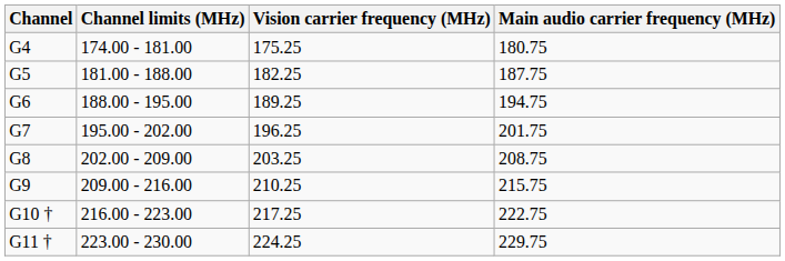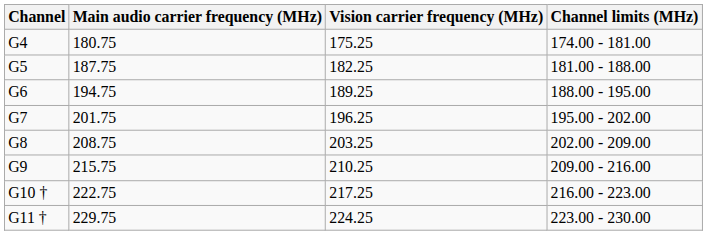columns swapped: Channel limits (MHz) <-> Main audio carrier frequency (MHz)
